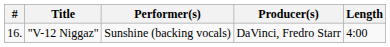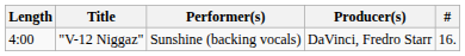columns swapped: # <-> Length
